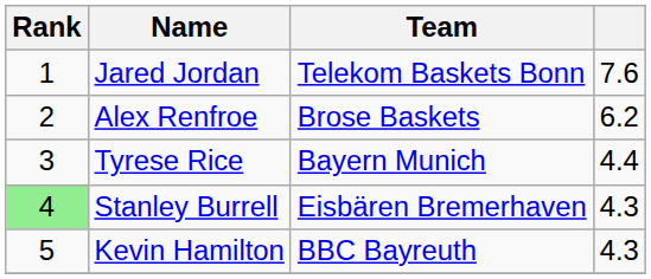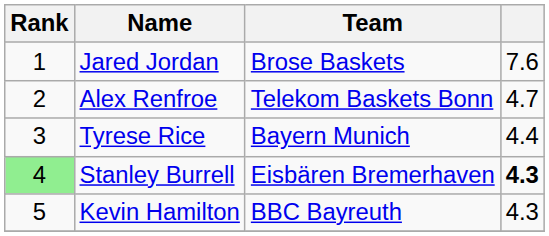Jared Jordan | Team: Telekom Baskets Bonn -> Brose Baskets
Alex Renfroe | Team: Brose Baskets -> Telekom Baskets Bonn
Alex Renfroe | column 4: 6.2 -> 4.7
Stanley Burrell | column 4: normal -> bold
